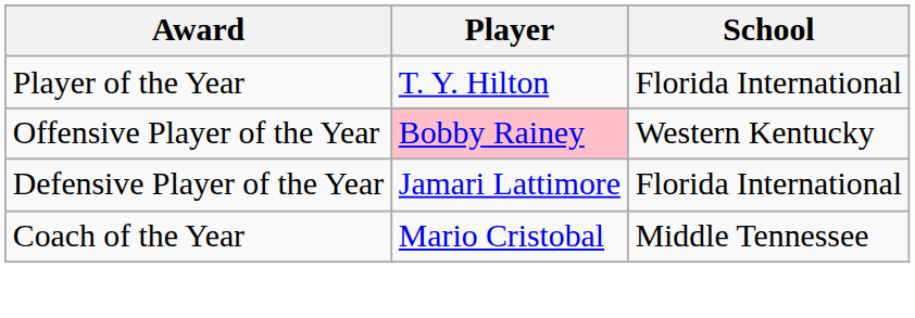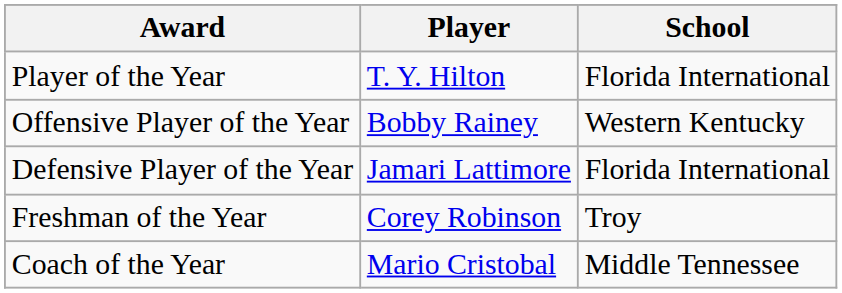Offensive Player of the Year | Player: pink background -> no background
+ row: Freshman of the Year | Corey Robinson | Troy
